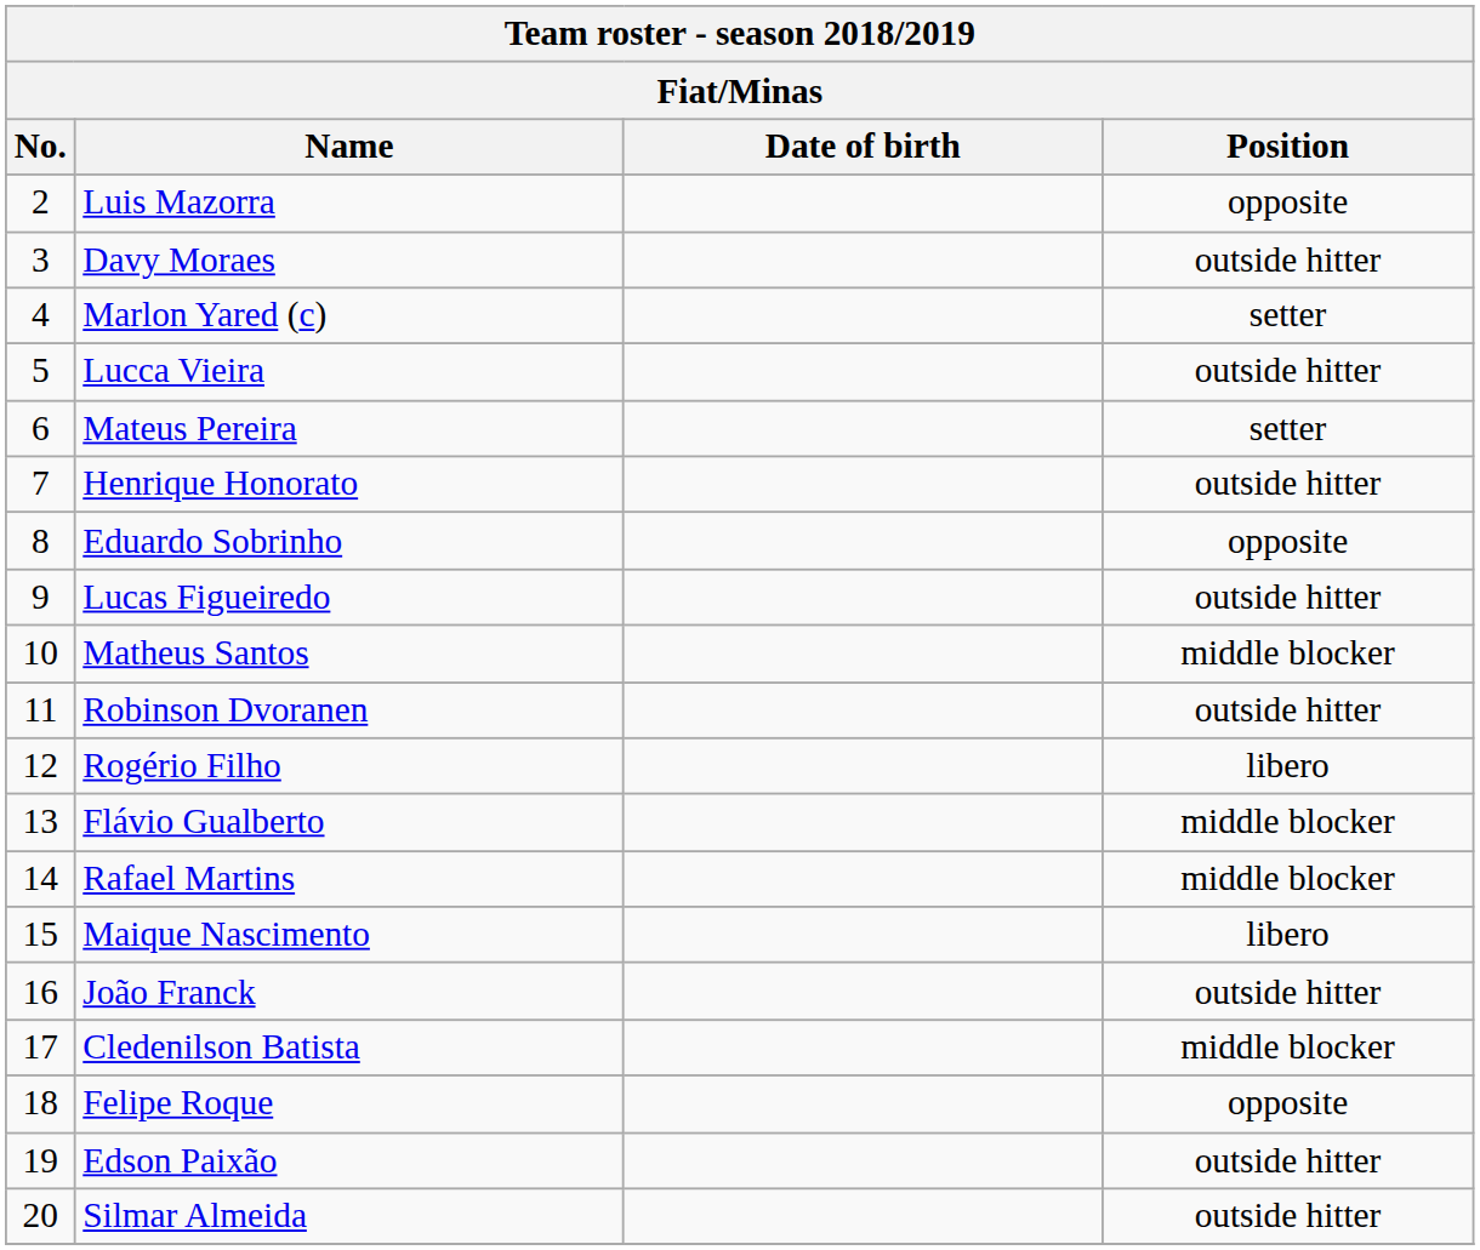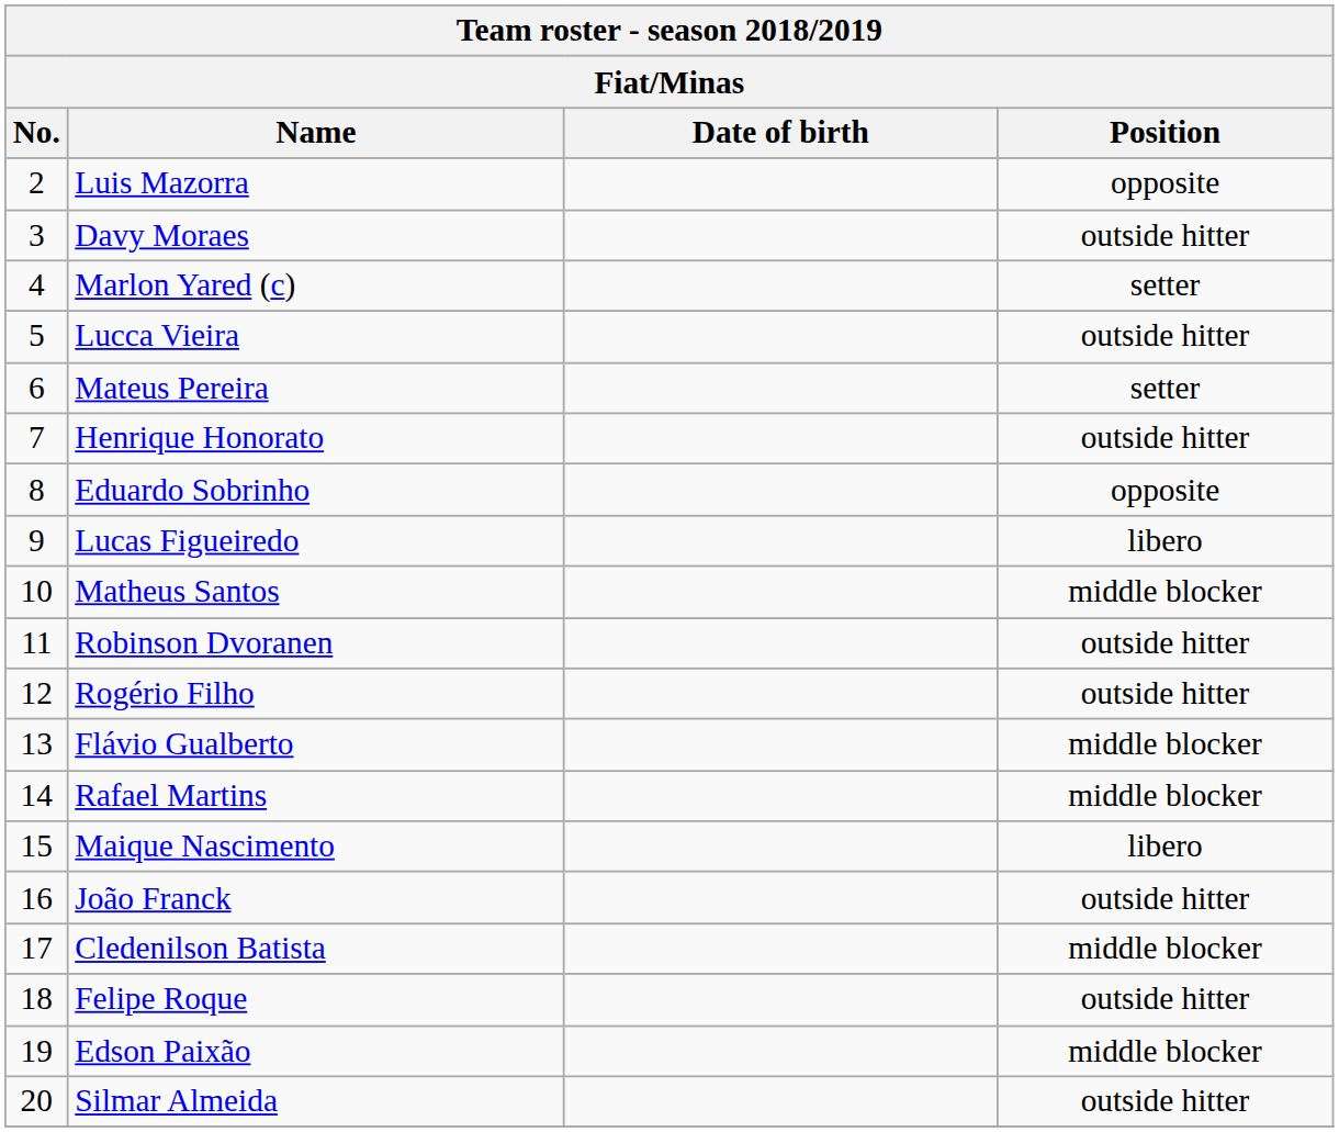Lucas Figueiredo | Position: outside hitter -> libero
Rogério Filho | Position: libero -> outside hitter
Felipe Roque | Position: opposite -> outside hitter
Edson Paixão | Position: outside hitter -> middle blocker
